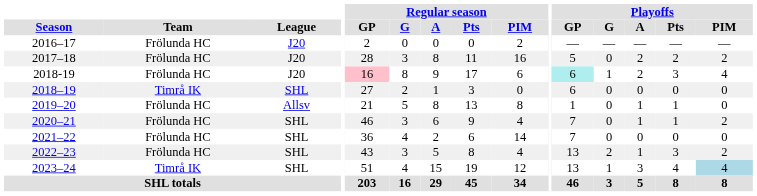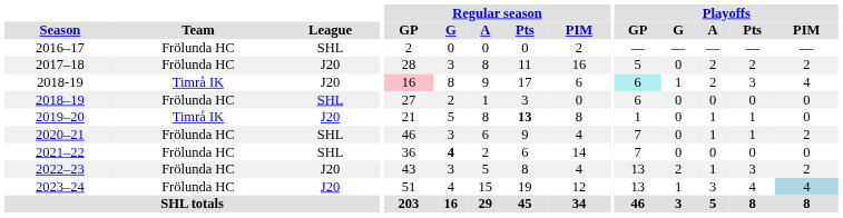2016–17 | League: J20 -> SHL
2018-19 | Team: Frölunda HC -> Timrå IK
2018–19 | Team: Timrå IK -> Frölunda HC
2019–20 | Team: Frölunda HC -> Timrå IK
2019–20 | League: Allsv -> J20
2019–20 | Regular season / Pts: normal -> bold
2021–22 | Regular season / G: normal -> bold
2022–23 | League: SHL -> J20
2023–24 | Team: Timrå IK -> Frölunda HC
2023–24 | League: SHL -> J20
